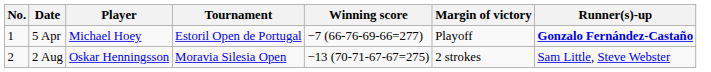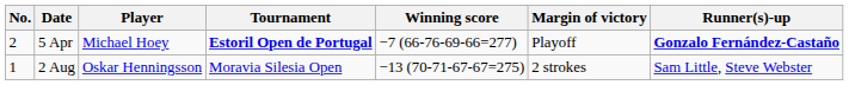5 Apr | No.: 1 -> 2
5 Apr | Tournament: normal -> bold
2 Aug | No.: 2 -> 1
